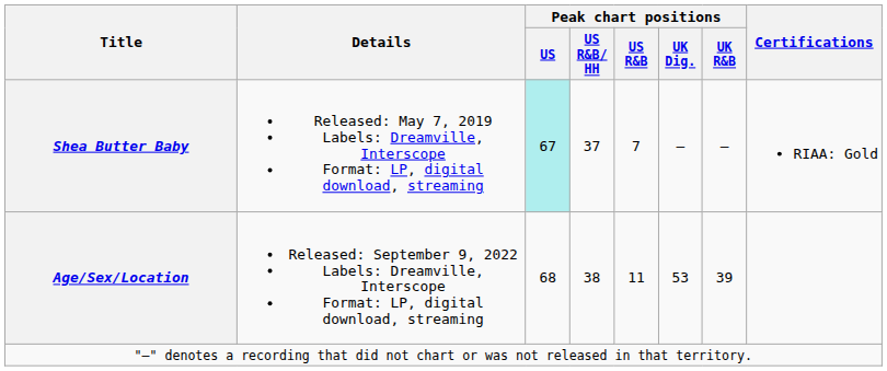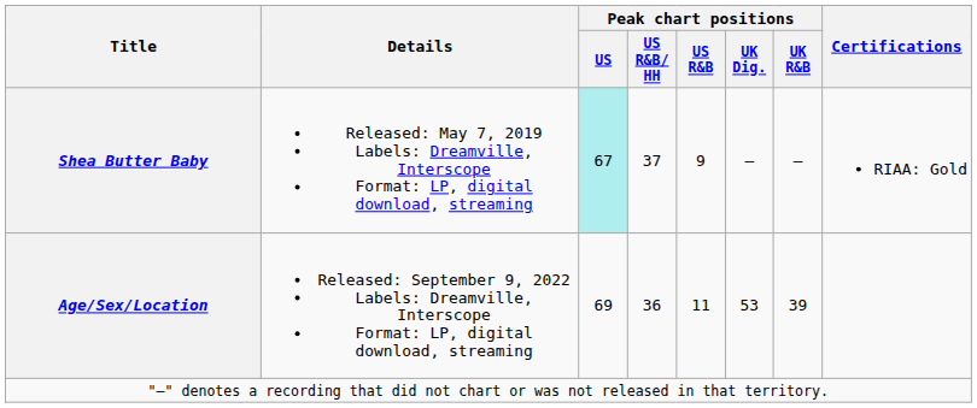Shea Butter Baby | Peak chart positions / US R&B: 7 -> 9
Age/Sex/Location | Peak chart positions / US: 68 -> 69
Age/Sex/Location | Peak chart positions / US R&B/ HH: 38 -> 36
